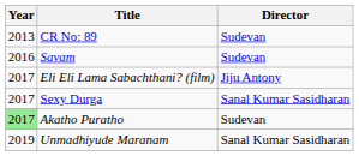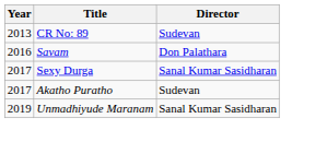Savam | Director: Sudevan -> Don Palathara
- row: 2017 | Eli Eli Lama Sabachthani? (film) | Jiju Antony
Akatho Puratho | Year: lightgreen background -> no background
